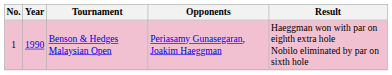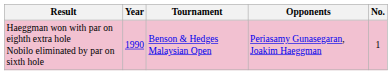columns swapped: No. <-> Result
